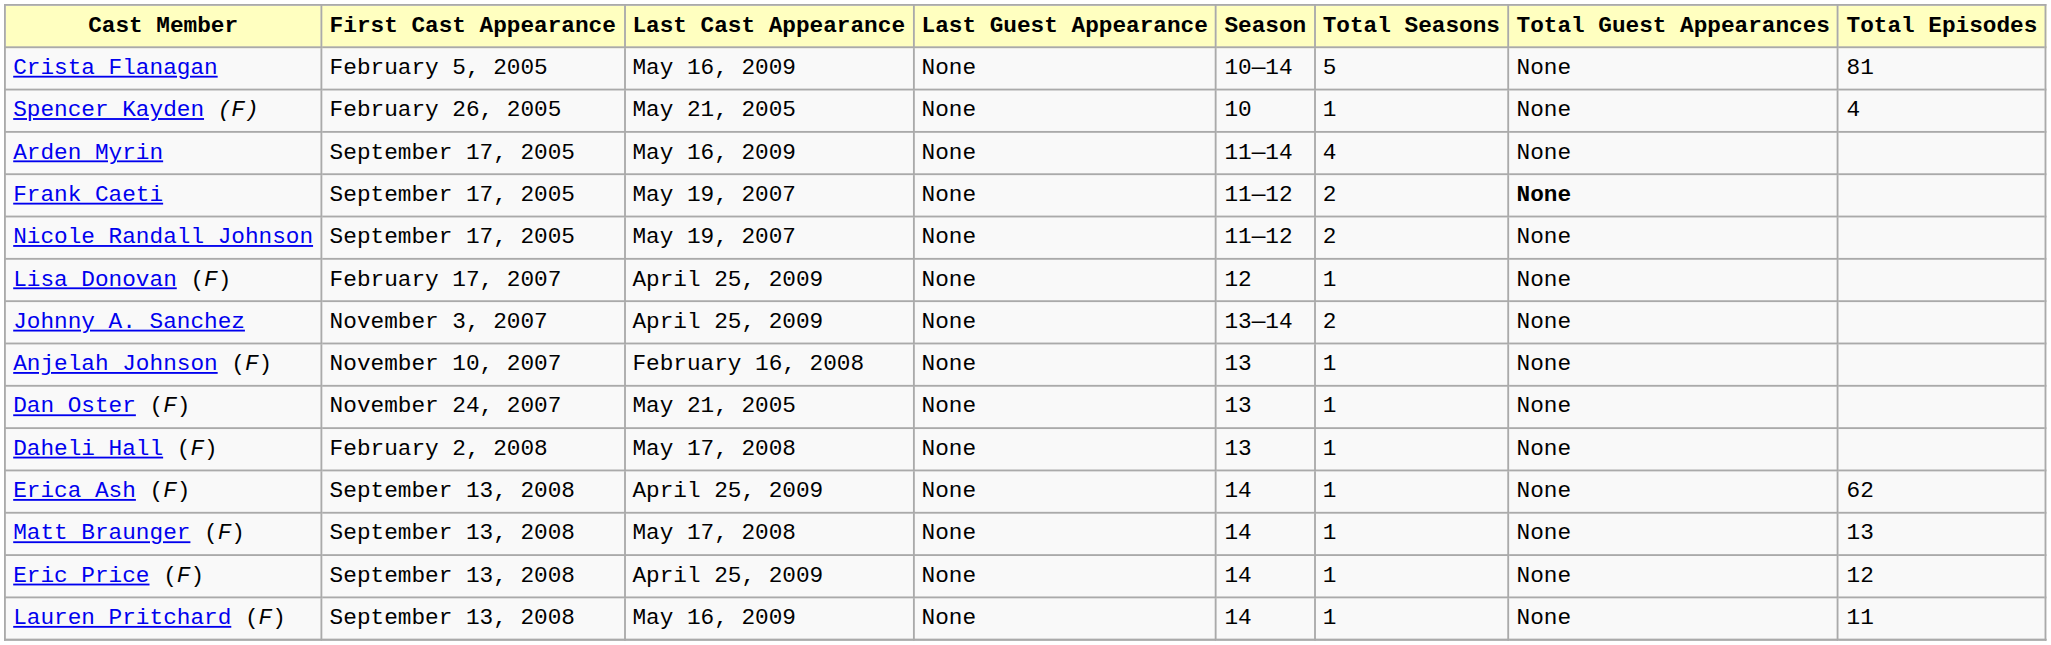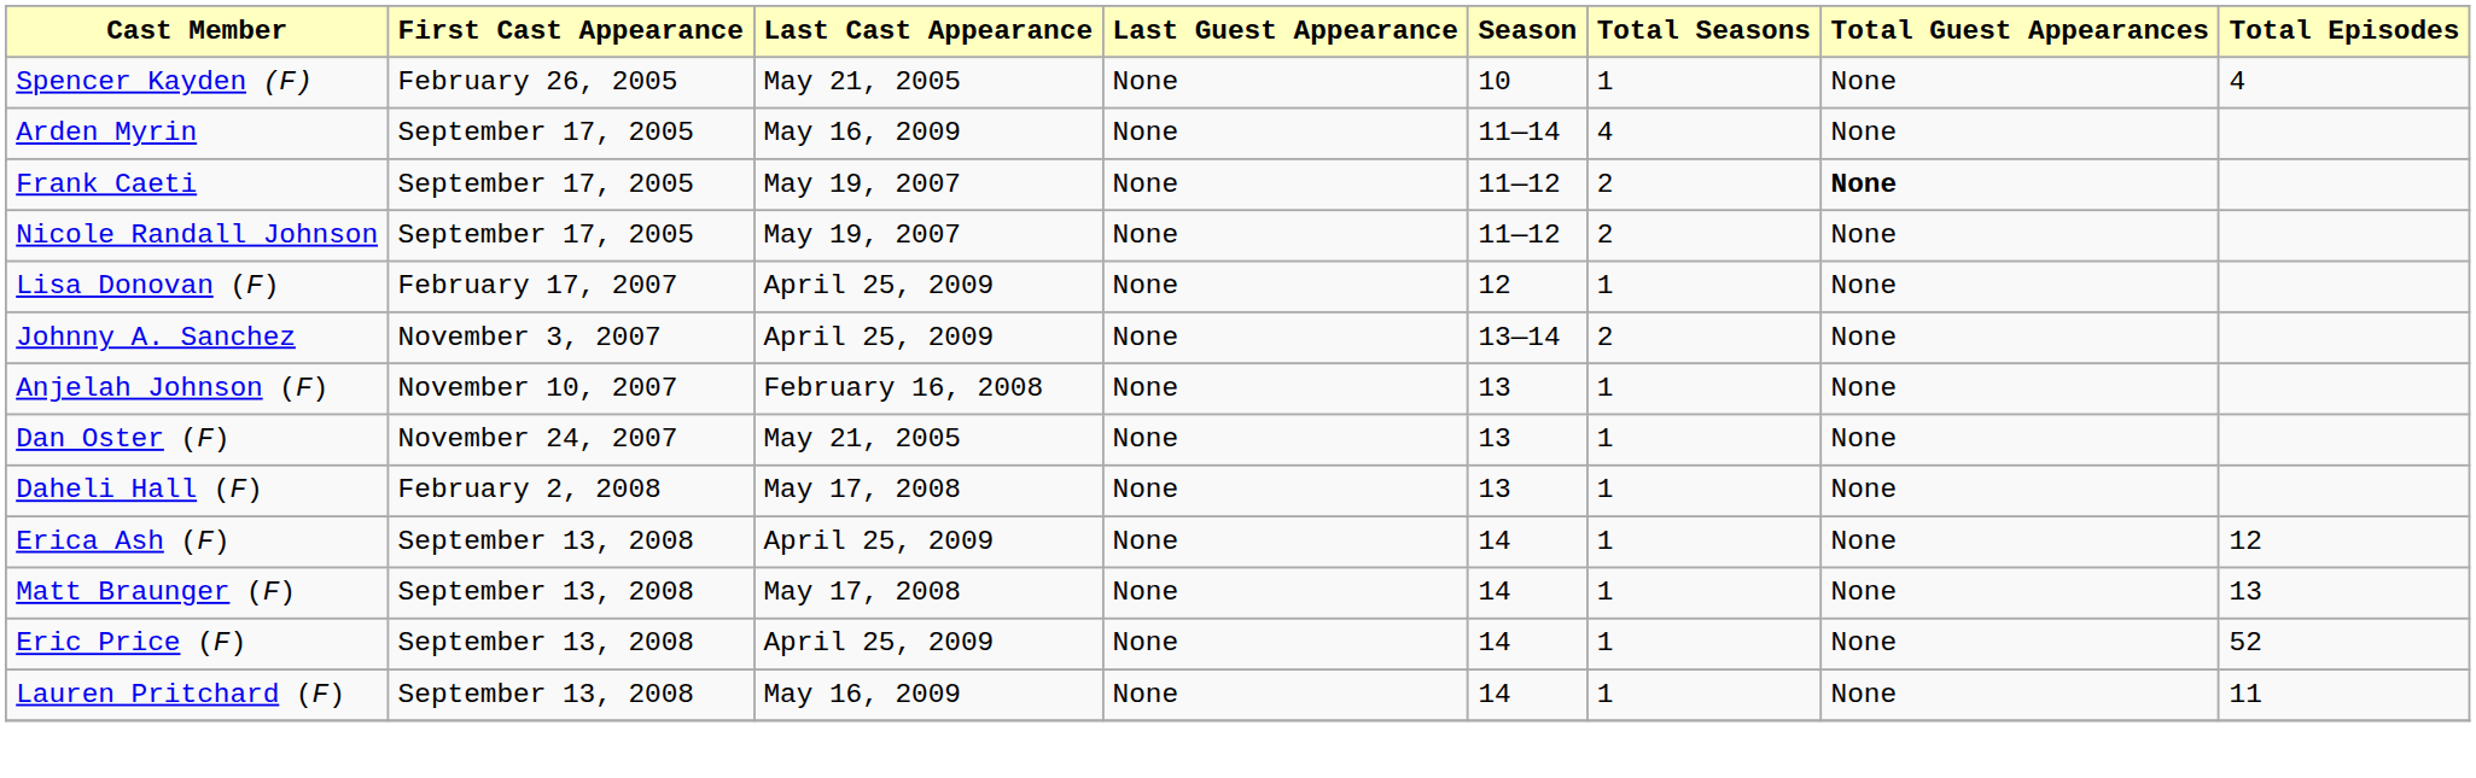- row: Crista Flanagan | February 5, 2005 | May 16, 2009 | None | 10—14 | 5 | None | 81
Erica Ash (F) | Total Episodes: 62 -> 12
Eric Price (F) | Total Episodes: 12 -> 52
